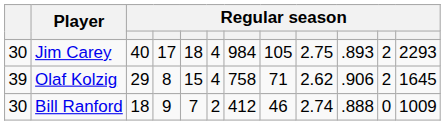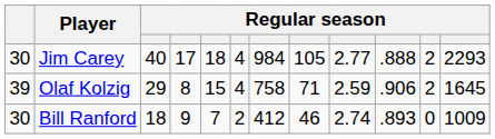Jim Carey | column 9: 2.75 -> 2.77
Jim Carey | column 10: .893 -> .888
Olaf Kolzig | column 9: 2.62 -> 2.59
Bill Ranford | column 10: .888 -> .893
